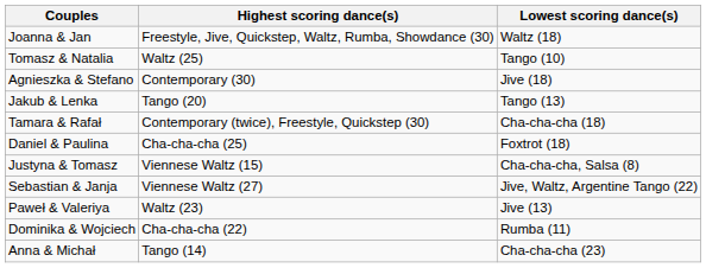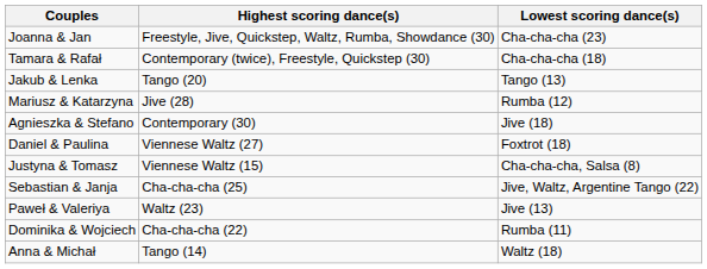Joanna & Jan | Lowest scoring dance(s): Waltz (18) -> Cha-cha-cha (23)
- row: Tomasz & Natalia | Waltz (25) | Tango (10)
rows swapped: Tamara & Rafał <-> Agnieszka & Stefano
+ row: Mariusz & Katarzyna | Jive (28) | Rumba (12)
Daniel & Paulina | Highest scoring dance(s): Cha-cha-cha (25) -> Viennese Waltz (27)
Sebastian & Janja | Highest scoring dance(s): Viennese Waltz (27) -> Cha-cha-cha (25)
Anna & Michał | Lowest scoring dance(s): Cha-cha-cha (23) -> Waltz (18)
